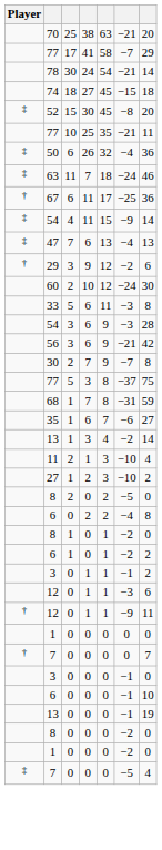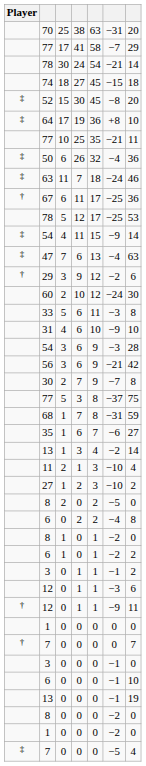70 | column 6: −21 -> −31
+ row: ‡ | 64 | 17 | 19 | 36 | +8 | 10
+ row: 78 | 5 | 12 | 17 | −25 | 53
47 | column 7: 13 -> 63
+ row: 31 | 4 | 6 | 10 | −9 | 10
